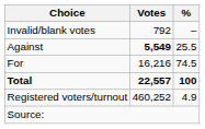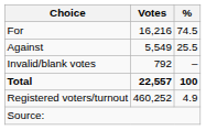rows swapped: For <-> Invalid/blank votes
Against | Votes: bold -> normal
